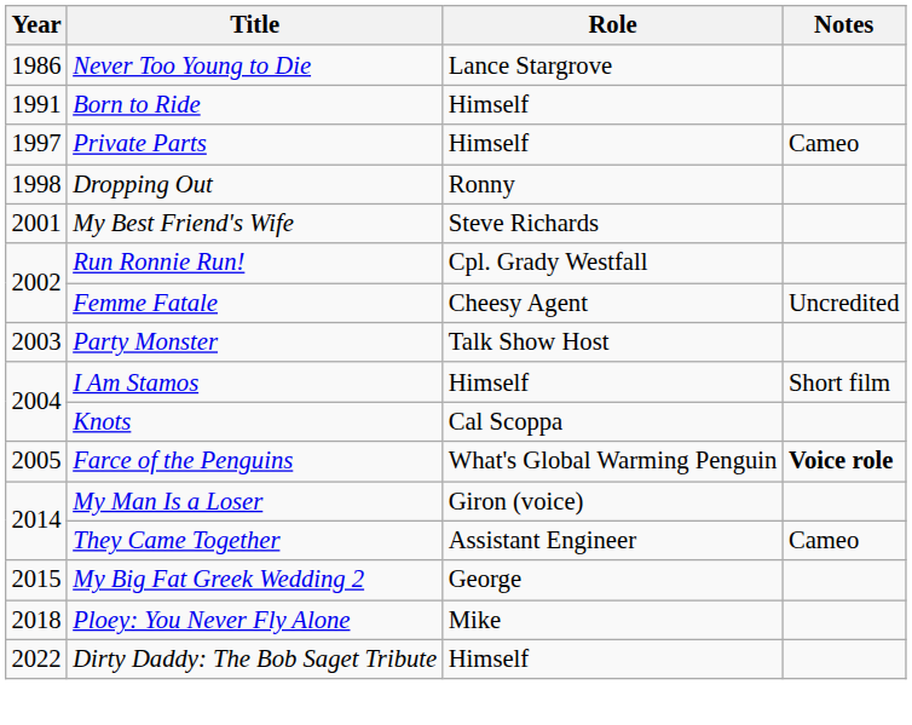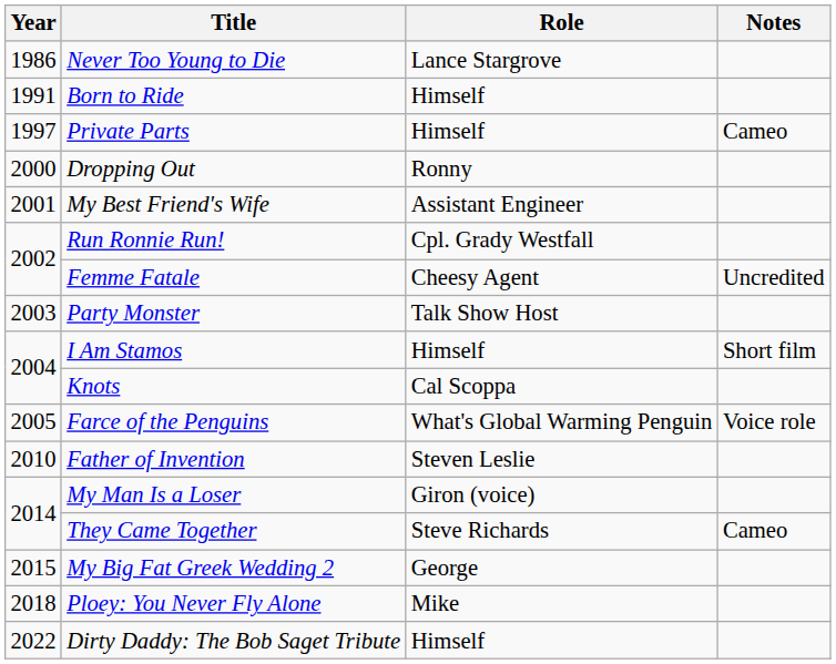Dropping Out | Year: 1998 -> 2000
My Best Friend's Wife | Role: Steve Richards -> Assistant Engineer
Farce of the Penguins | Notes: bold -> normal
+ row: 2010 | Father of Invention | Steven Leslie
They Came Together | Role: Assistant Engineer -> Steve Richards
